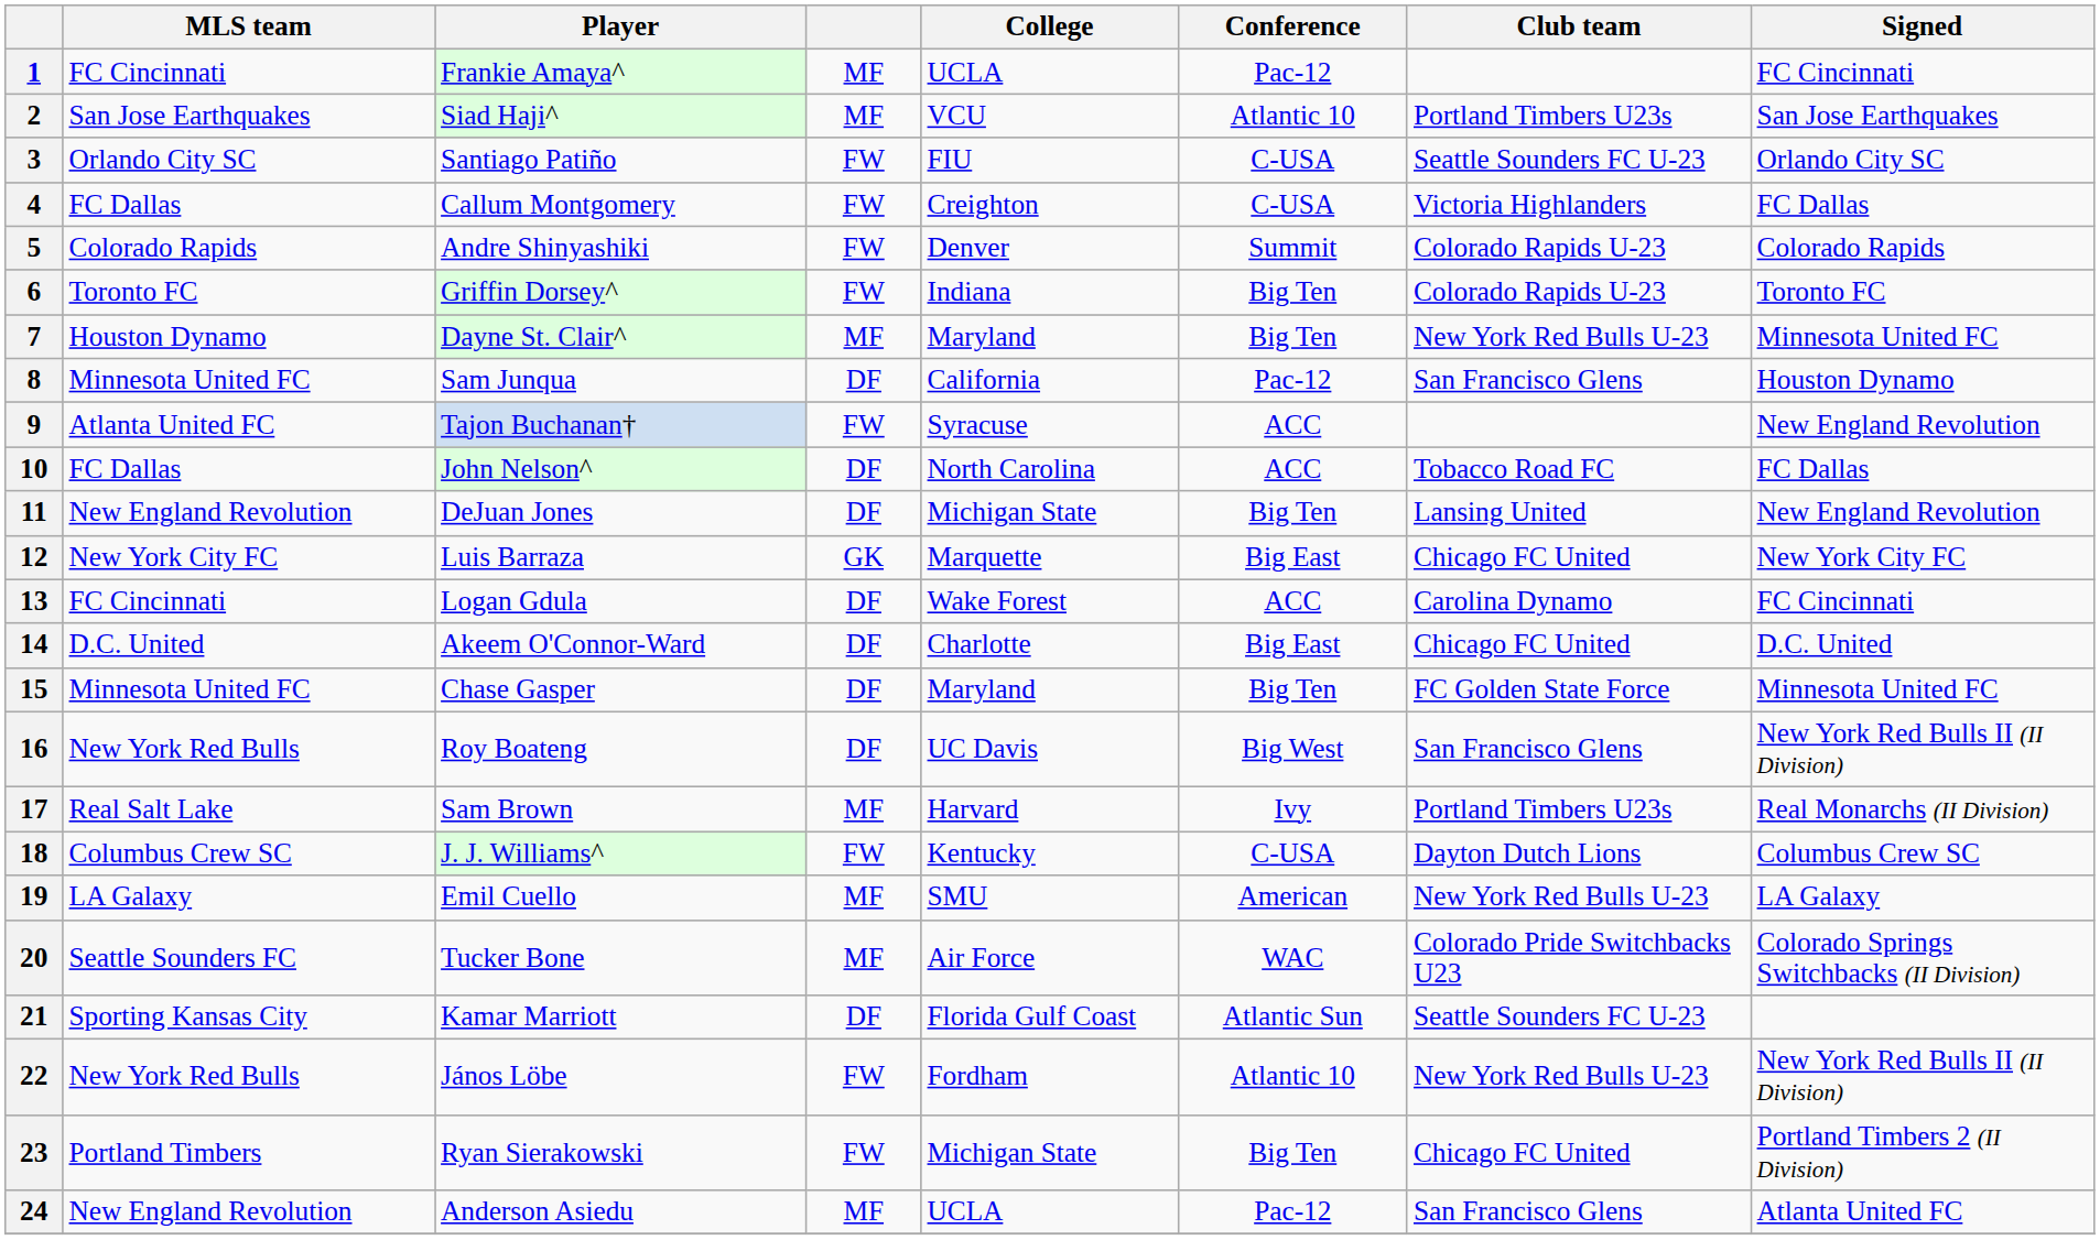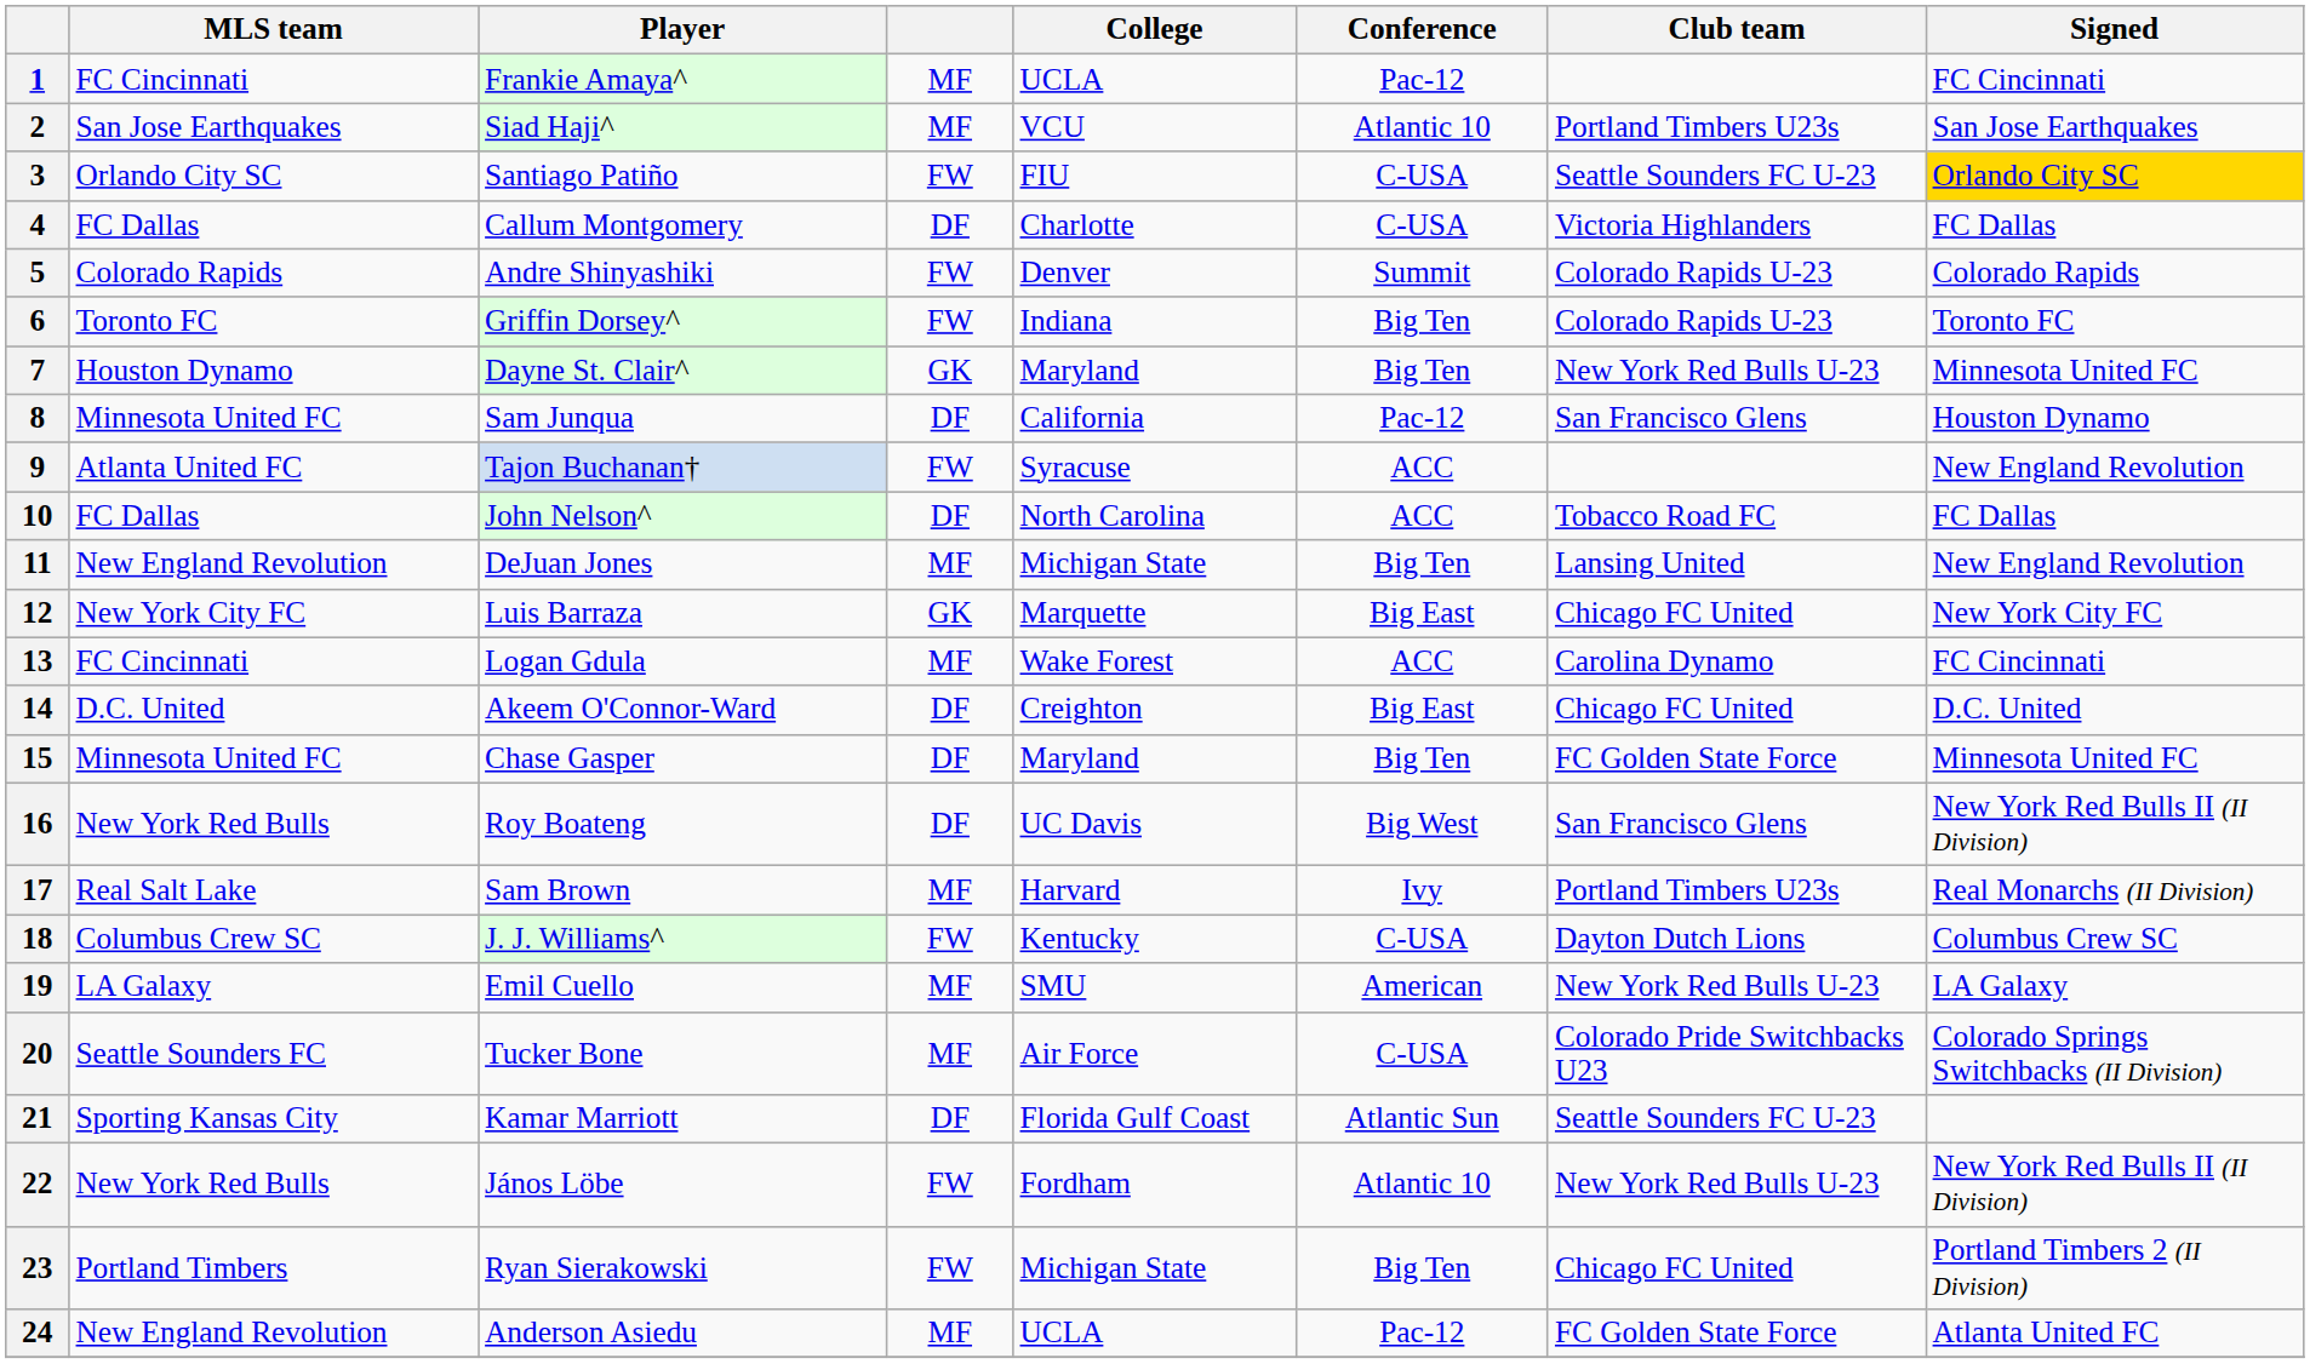3 | Signed: no background -> gold background
4 | column 4: FW -> DF
4 | College: Creighton -> Charlotte
7 | column 4: MF -> GK
11 | column 4: DF -> MF
13 | column 4: DF -> MF
14 | College: Charlotte -> Creighton
20 | Conference: WAC -> C-USA
24 | Club team: San Francisco Glens -> FC Golden State Force
